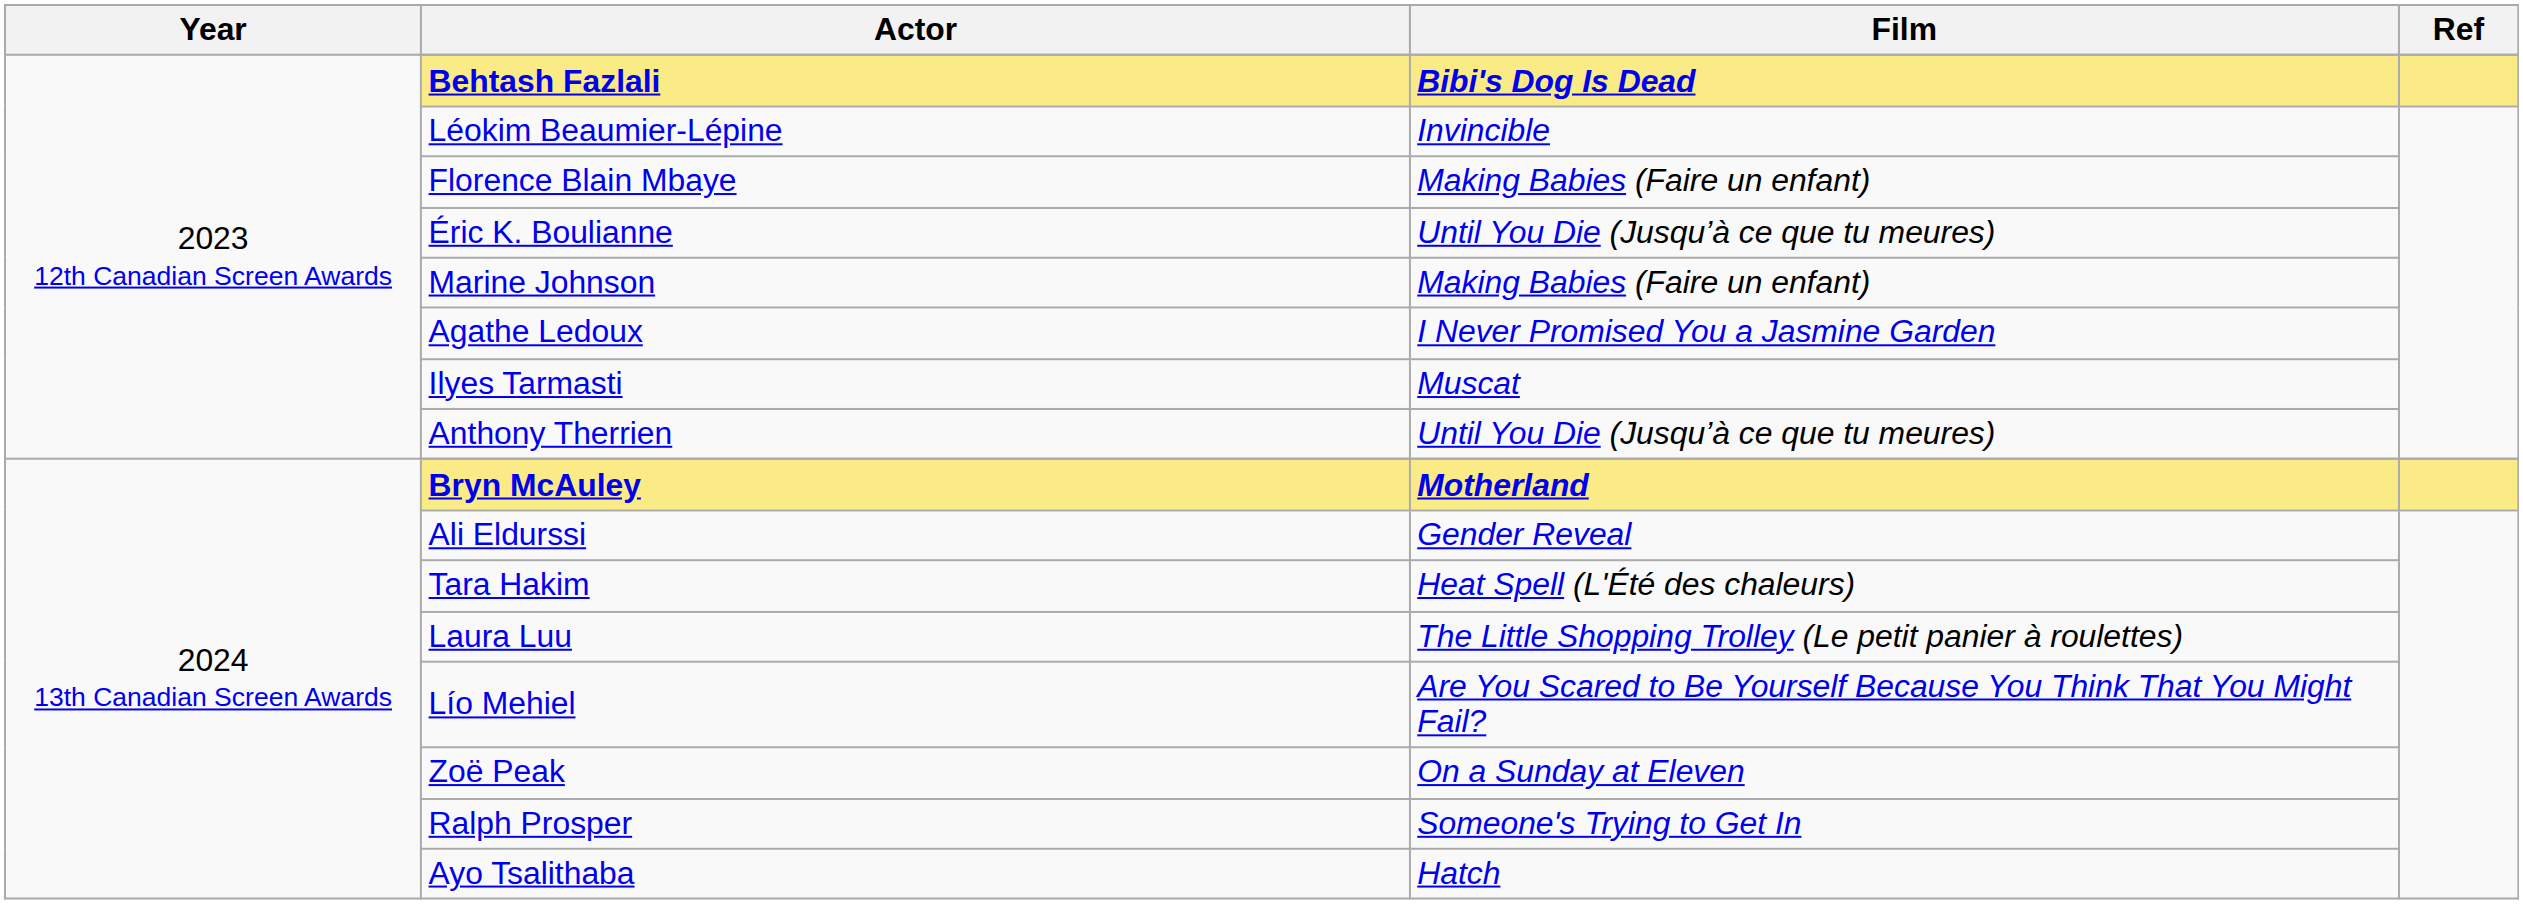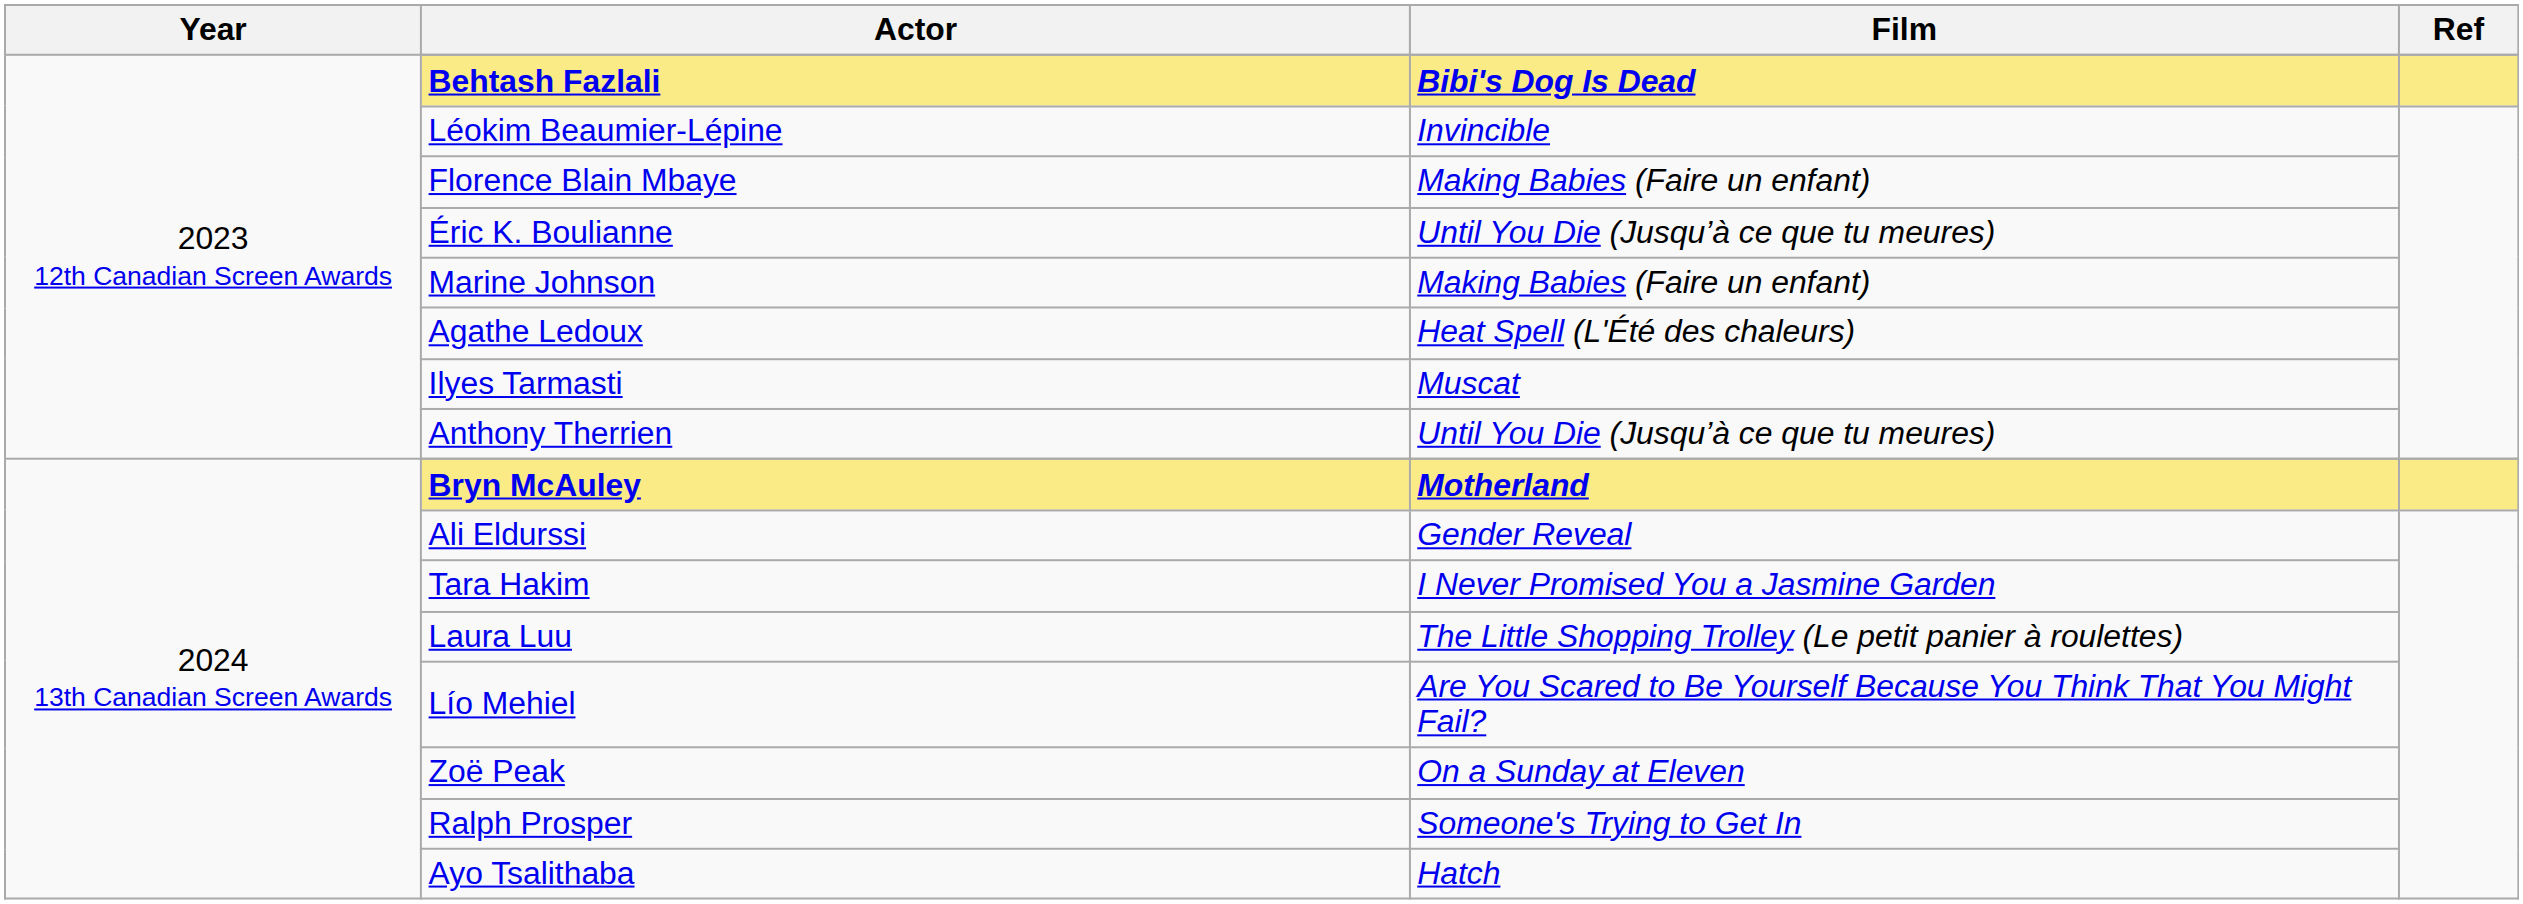Agathe Ledoux | Film: I Never Promised You a Jasmine Garden -> Heat Spell (L'Été des chaleurs)
Tara Hakim | Film: Heat Spell (L'Été des chaleurs) -> I Never Promised You a Jasmine Garden
